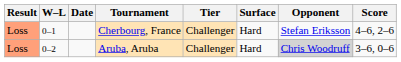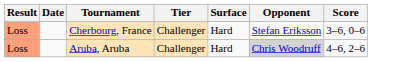- column: W–L | 0–1 | 0–2
Cherbourg, France | Score: 4–6, 2–6 -> 3–6, 0–6
Aruba, Aruba | Score: 3–6, 0–6 -> 4–6, 2–6
